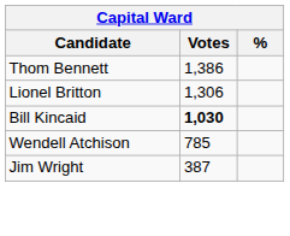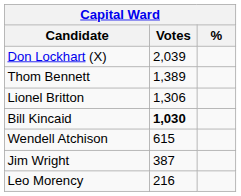+ row: Don Lockhart (X) | 2,039
Thom Bennett | Votes: 1,386 -> 1,389
Wendell Atchison | Votes: 785 -> 615
+ row: Leo Morency | 216
